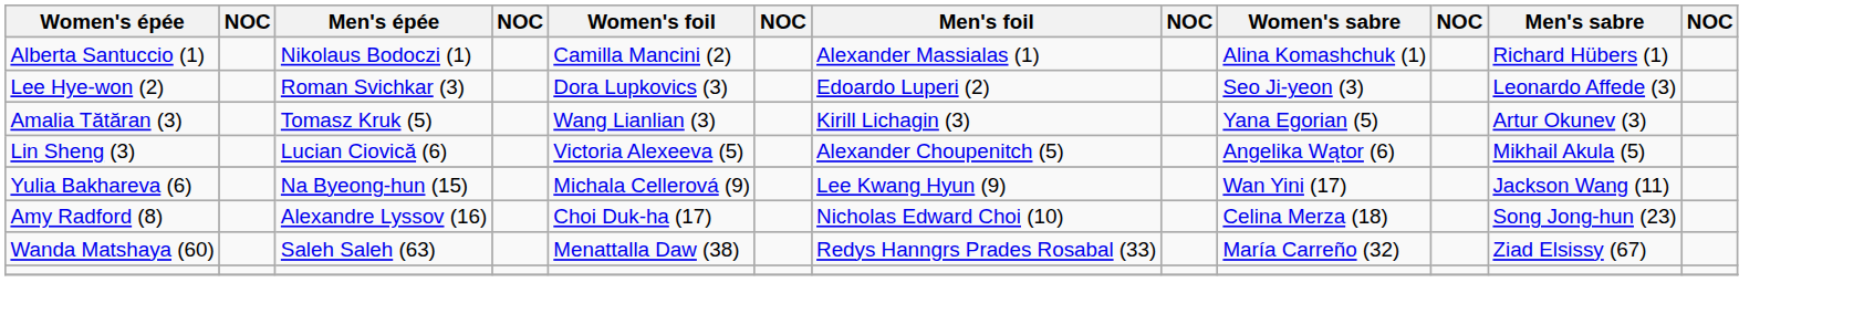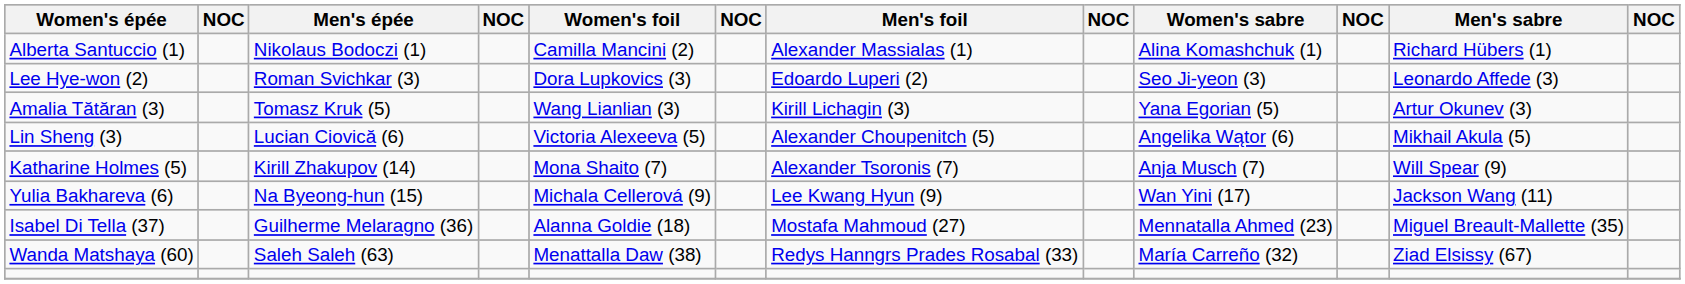+ row: Katharine Holmes (5) | Kirill Zhakupov (14) | Mona Shaito (7) | Alexander Tsoronis (7) | Anja Musch (7) | Will Spear (9)
- row: Amy Radford (8) | Alexandre Lyssov (16) | Choi Duk-ha (17) | Nicholas Edward Choi (10) | Celina Merza (18) | Song Jong-hun (23)
+ row: Isabel Di Tella (37) | Guilherme Melaragno (36) | Alanna Goldie (18) | Mostafa Mahmoud (27) | Mennatalla Ahmed (23) | Miguel Breault-Mallette (35)
